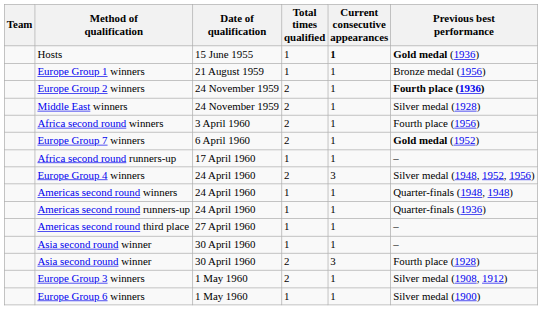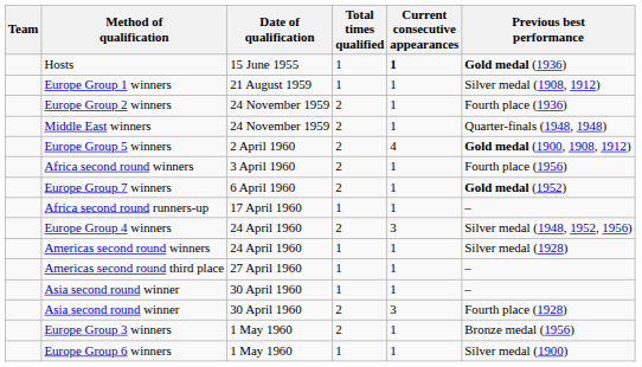Europe Group 1 winners | Previous best performance: Bronze medal (1956) -> Silver medal (1908, 1912)
Europe Group 2 winners | Previous best performance: bold -> normal
Middle East winners | Previous best performance: Silver medal (1928) -> Quarter-finals (1948, 1948)
+ row: Europe Group 5 winners | 2 April 1960 | 2 | 4 | Gold medal (1900, 1908, 1912)
Americas second round winners | Previous best performance: Quarter-finals (1948, 1948) -> Silver medal (1928)
- row: Americas second round runners-up | 24 April 1960 | 1 | 1 | Quarter-finals (1936)
Europe Group 3 winners | Previous best performance: Silver medal (1908, 1912) -> Bronze medal (1956)
